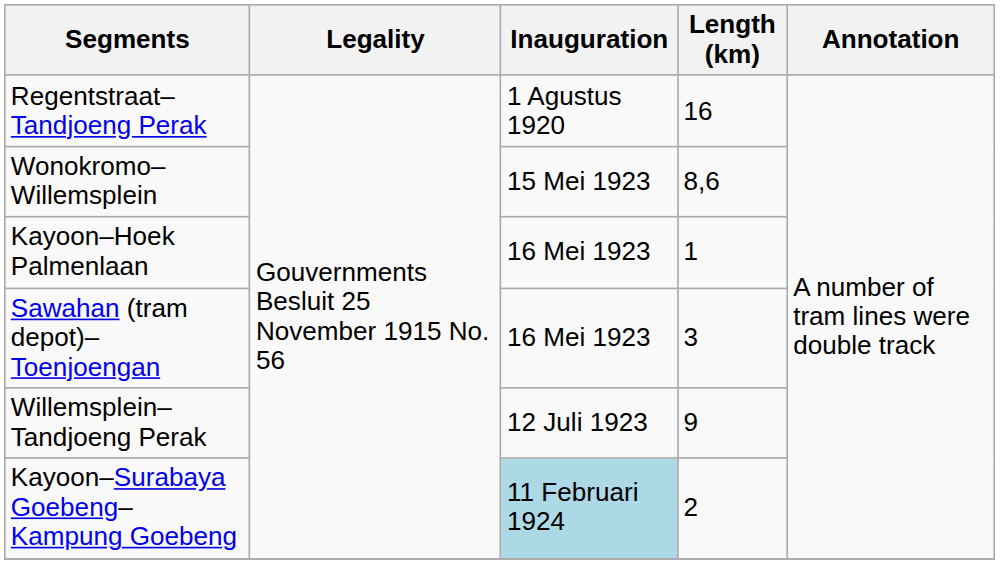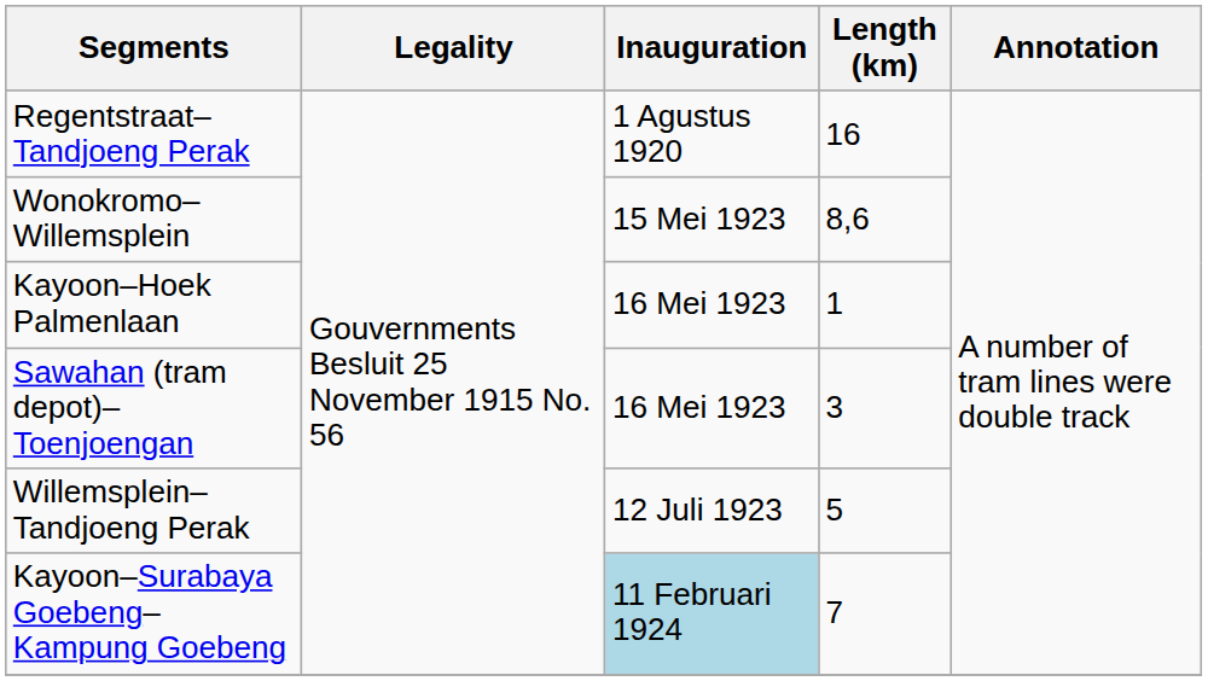Willemsplein–Tandjoeng Perak | Length (km): 9 -> 5
Kayoon–Surabaya Goebeng–Kampung Goebeng | Length (km): 2 -> 7
